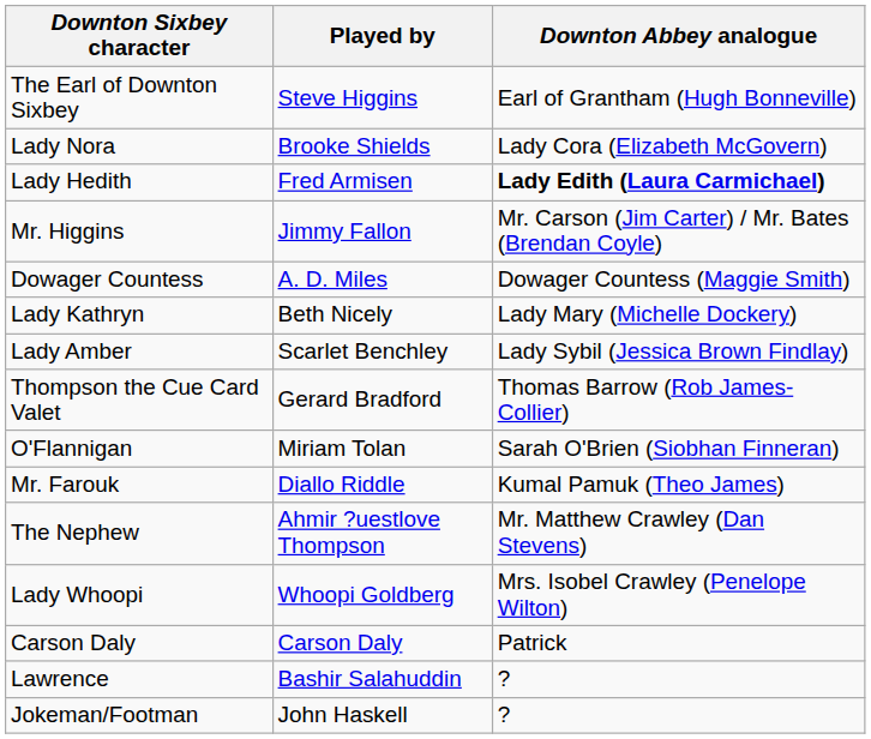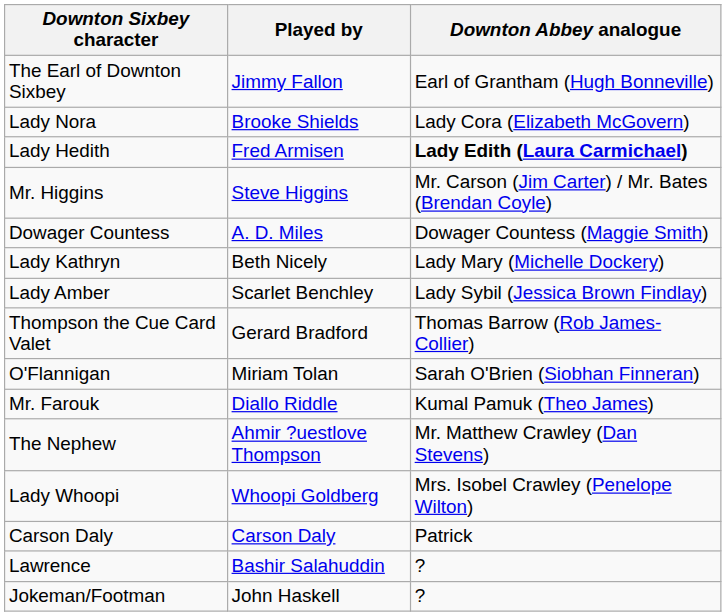The Earl of Downton Sixbey | Played by: Steve Higgins -> Jimmy Fallon
Mr. Higgins | Played by: Jimmy Fallon -> Steve Higgins
